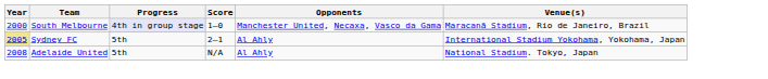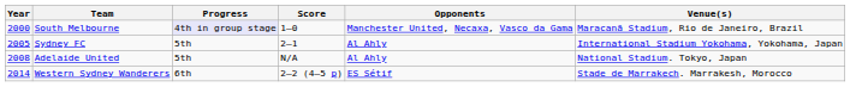Sydney FC | Year: khaki background -> no background
+ row: 2014 | Western Sydney Wanderers | 6th | 2–2 (4–5 p) | ES Sétif | Stade de Marrakech. Marrakesh, Morocco
